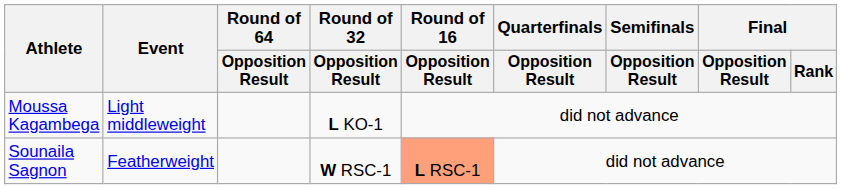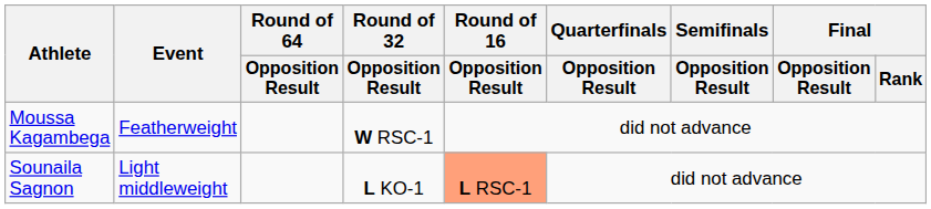Moussa Kagambega | Event: Light middleweight -> Featherweight
Moussa Kagambega | Round of 32 / Opposition Result: L KO-1 -> W RSC-1
Sounaila Sagnon | Event: Featherweight -> Light middleweight
Sounaila Sagnon | Round of 32 / Opposition Result: W RSC-1 -> L KO-1
